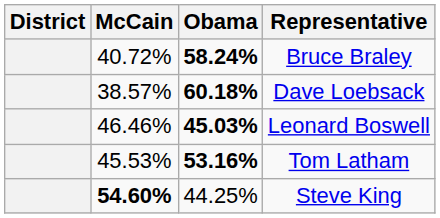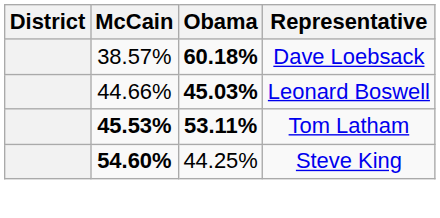- row: 40.72% | 58.24% | Bruce Braley
Leonard Boswell | McCain: 46.46% -> 44.66%
Tom Latham | McCain: normal -> bold
Tom Latham | Obama: 53.16% -> 53.11%
